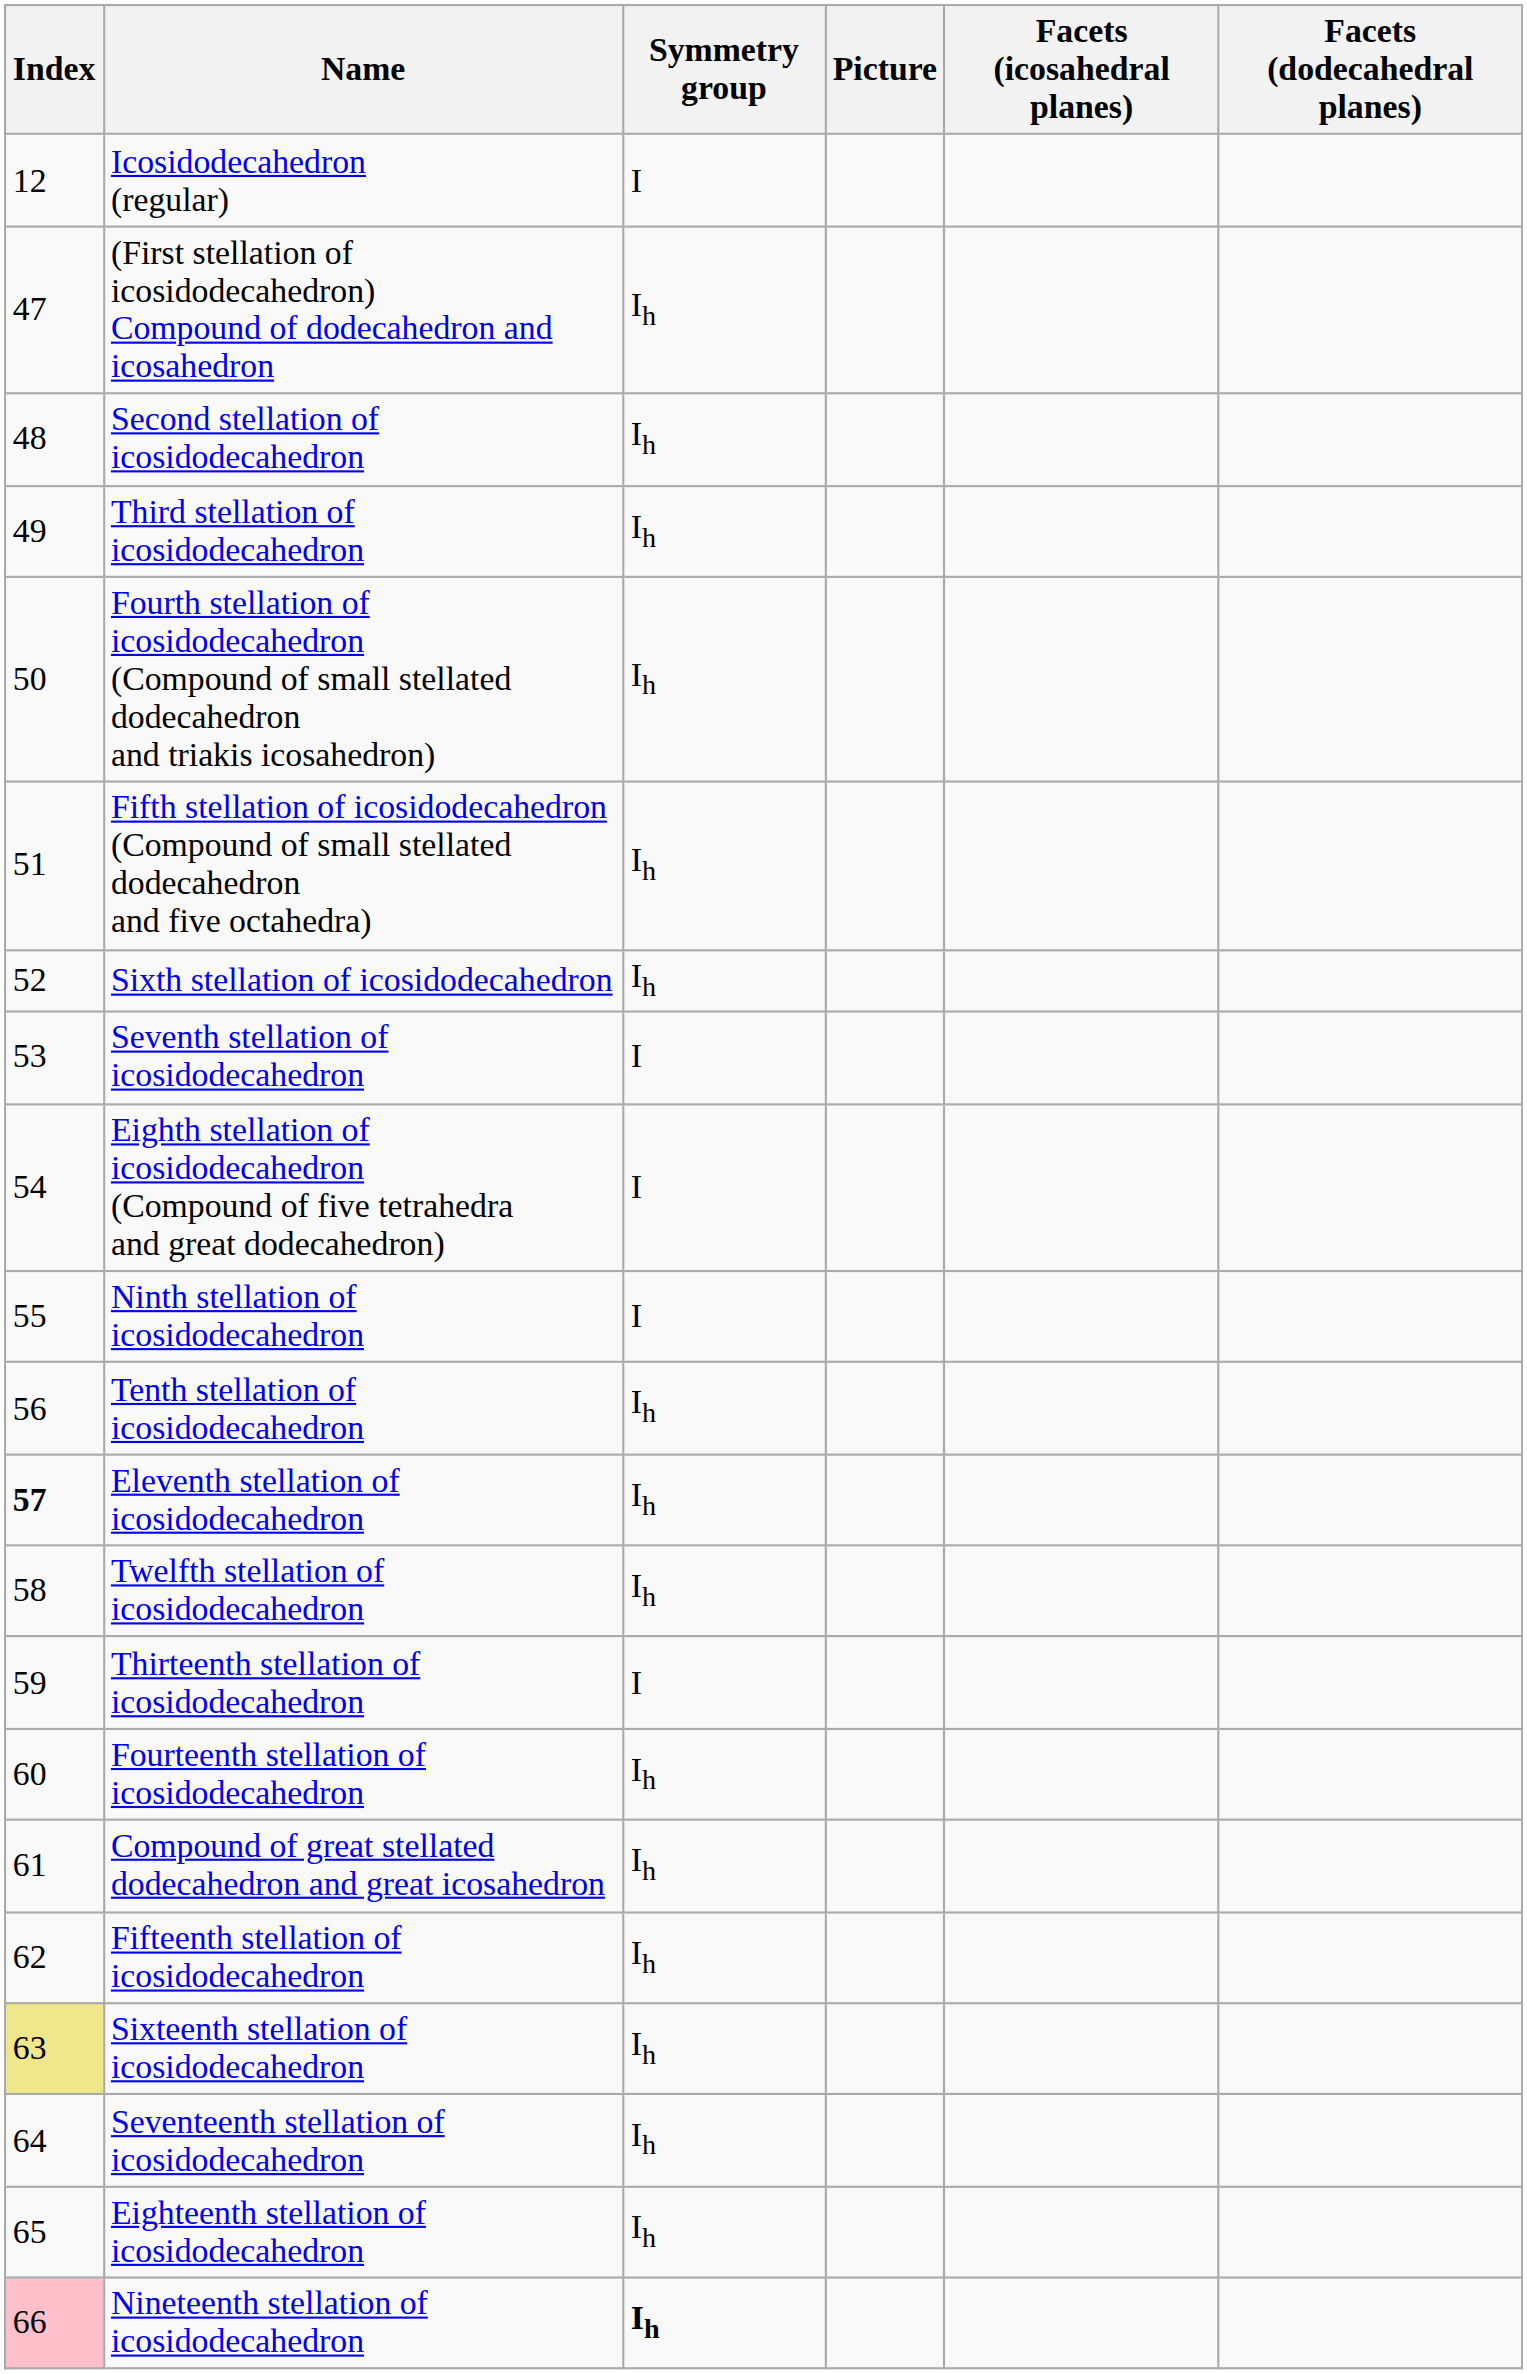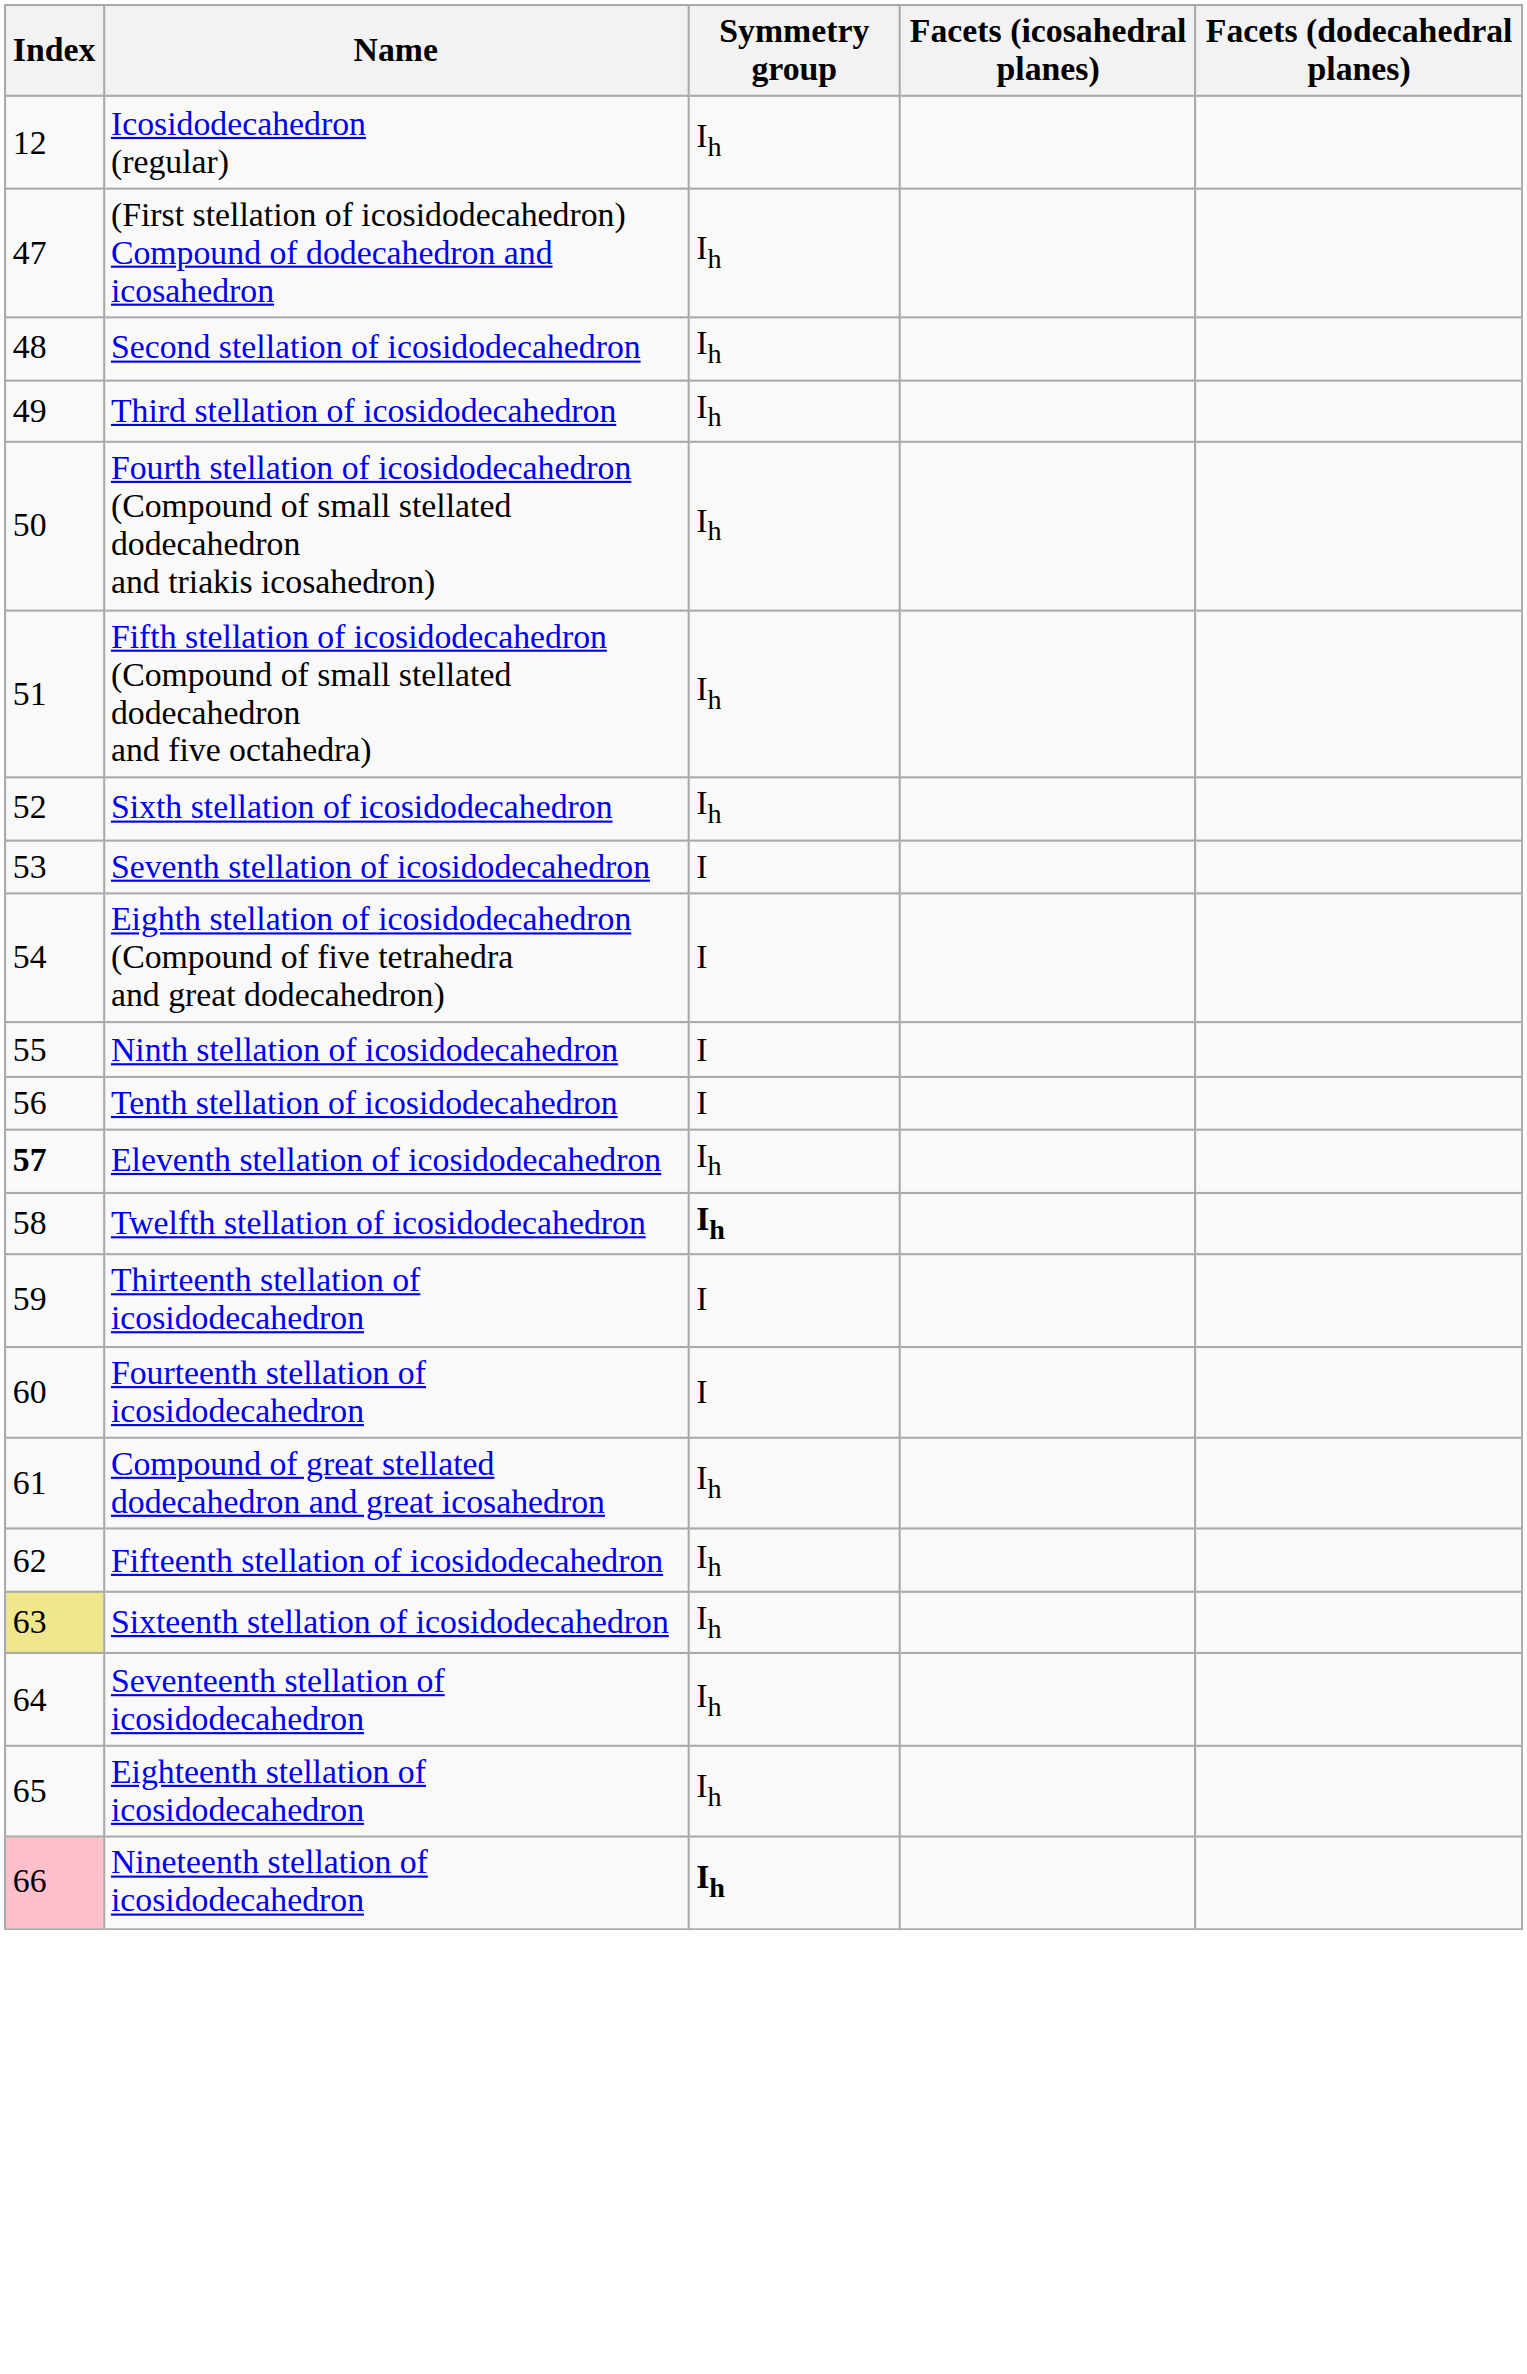- column: Picture
Icosidodecahedron (regular) | Symmetry group: I -> Ih
Tenth stellation of icosidodecahedron | Symmetry group: Ih -> I
Twelfth stellation of icosidodecahedron | Symmetry group: normal -> bold
Fourteenth stellation of icosidodecahedron | Symmetry group: Ih -> I
